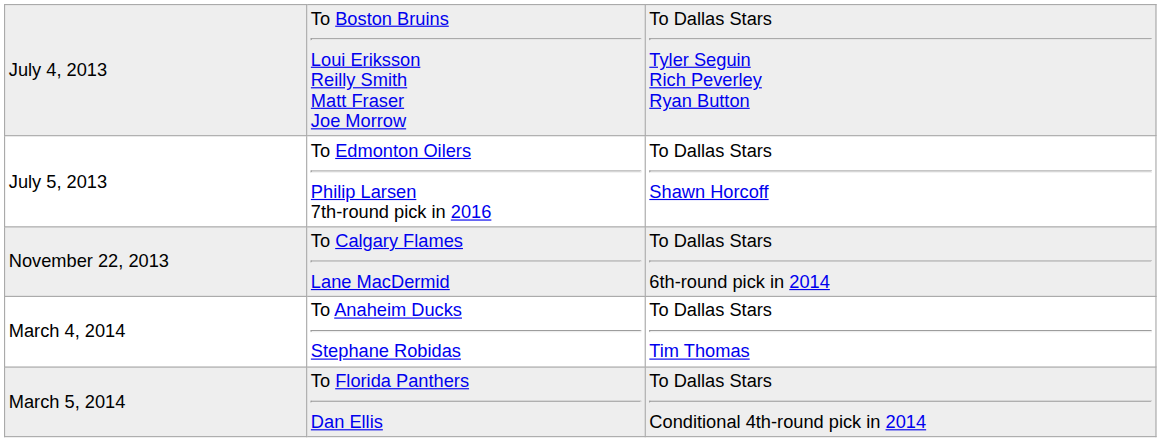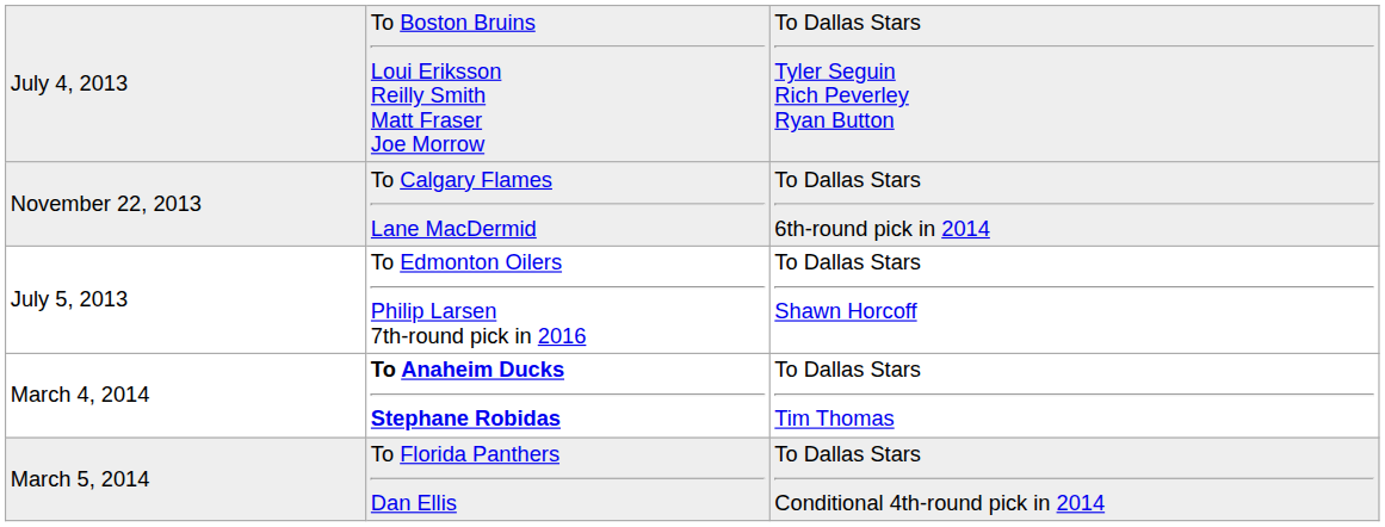rows swapped: July 5, 2013 <-> November 22, 2013
March 4, 2014 | column 2: normal -> bold
